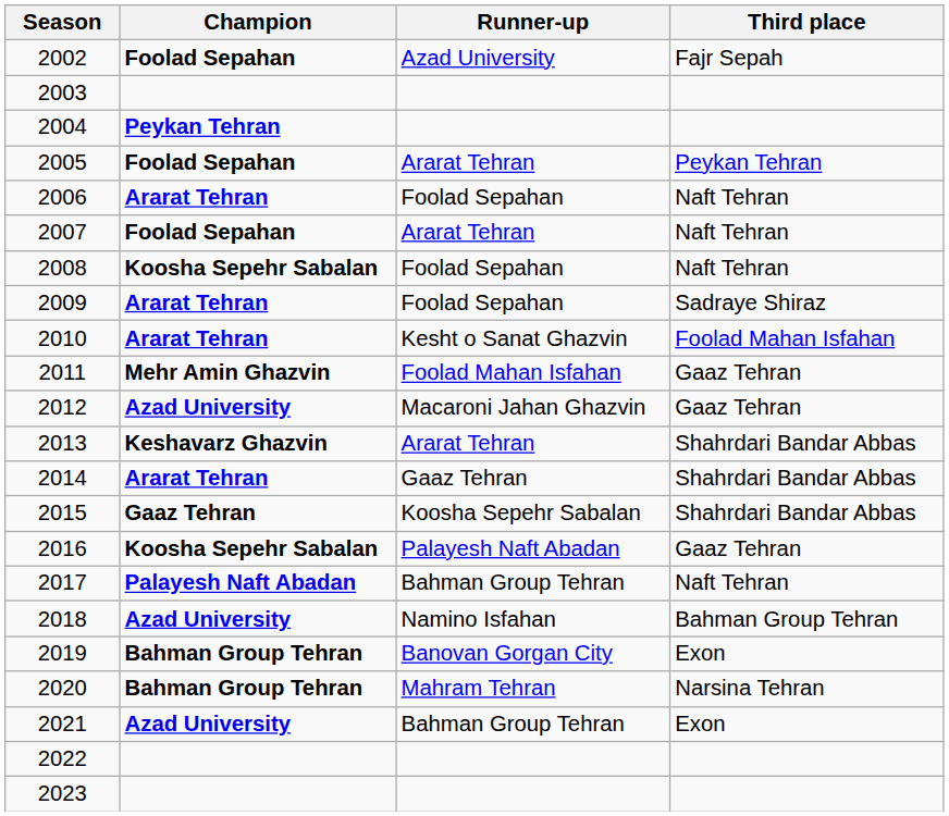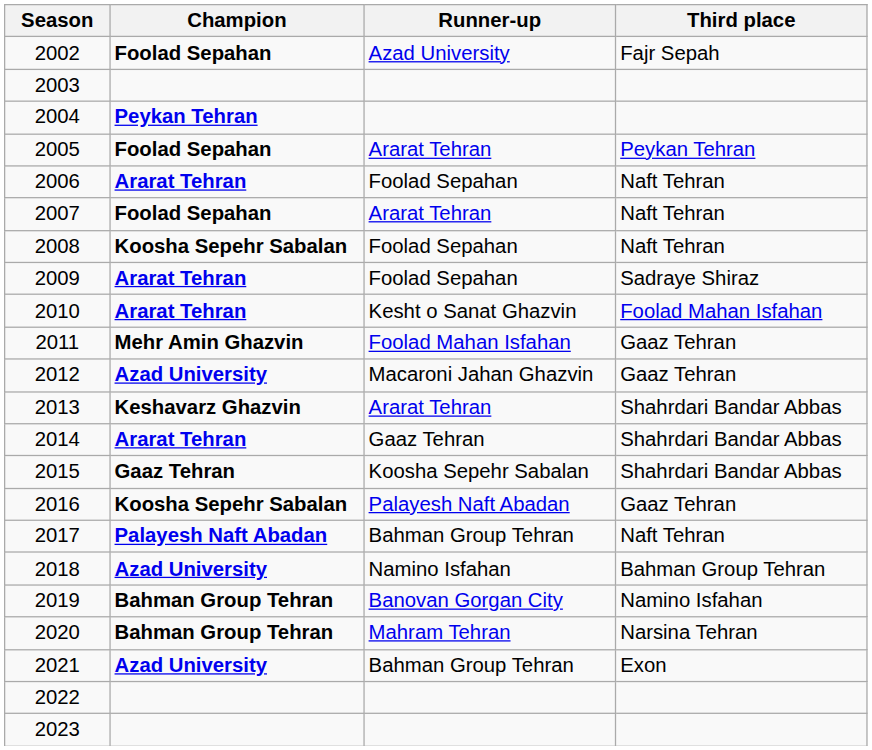2019 | Third place: Exon -> Namino Isfahan
